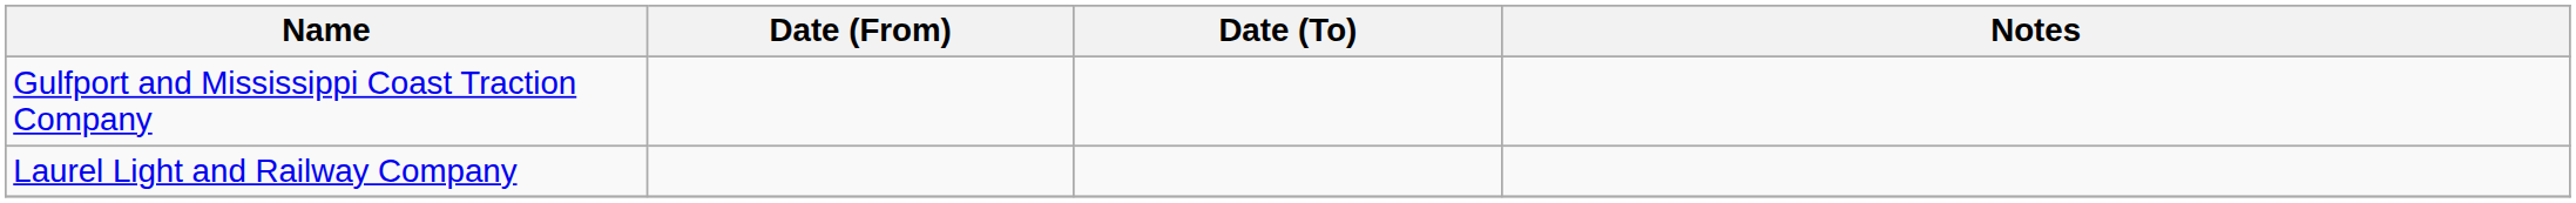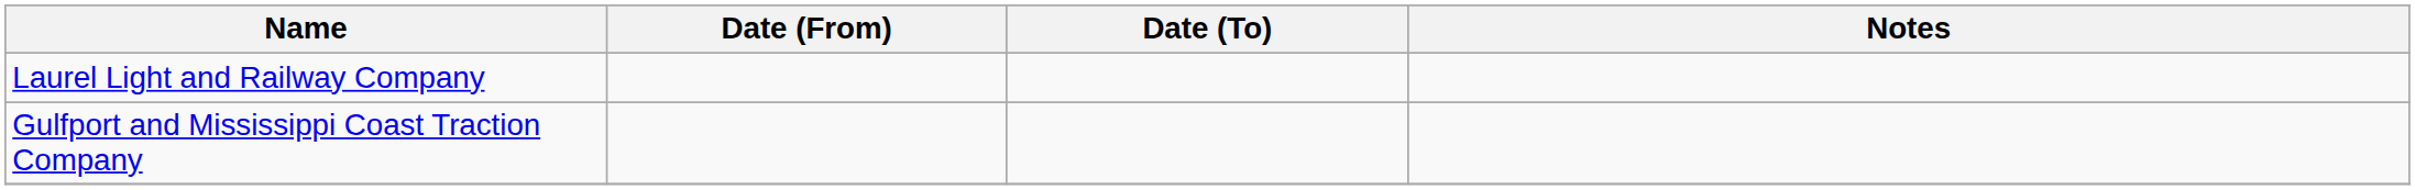rows swapped: Gulfport and Mississippi Coast Traction Company <-> Laurel Light and Railway Company
